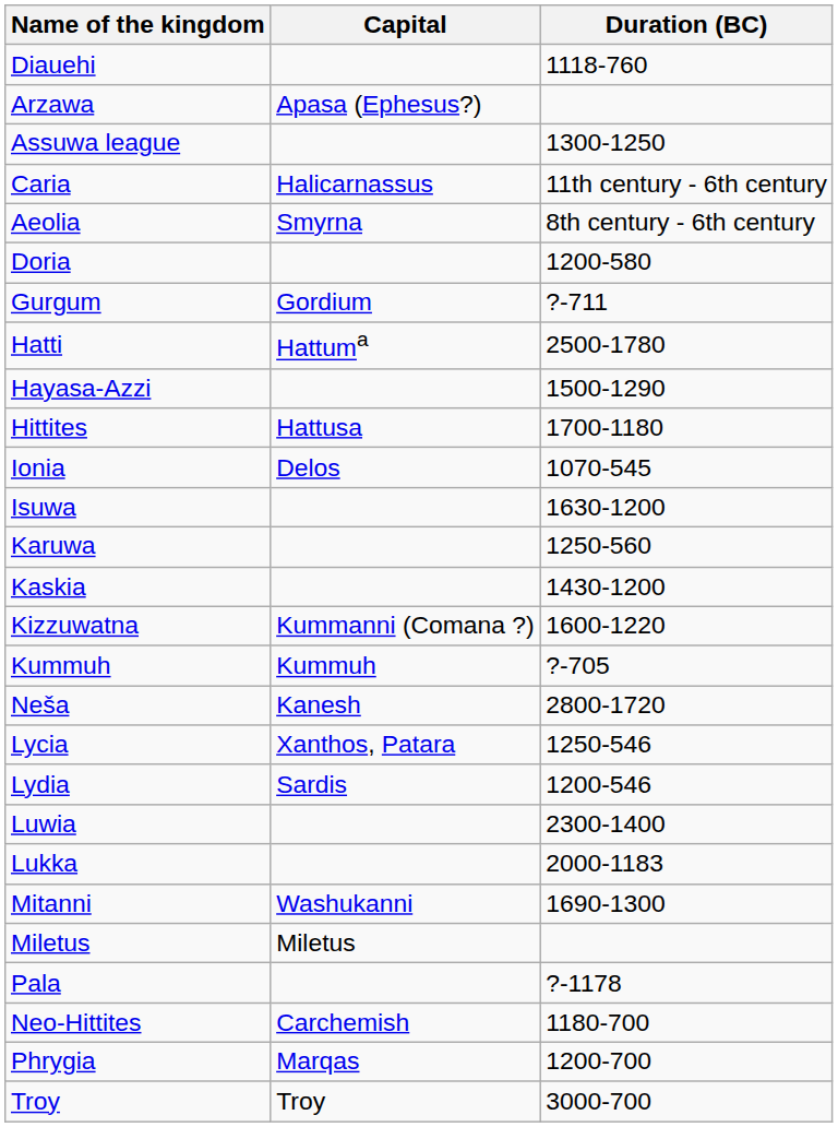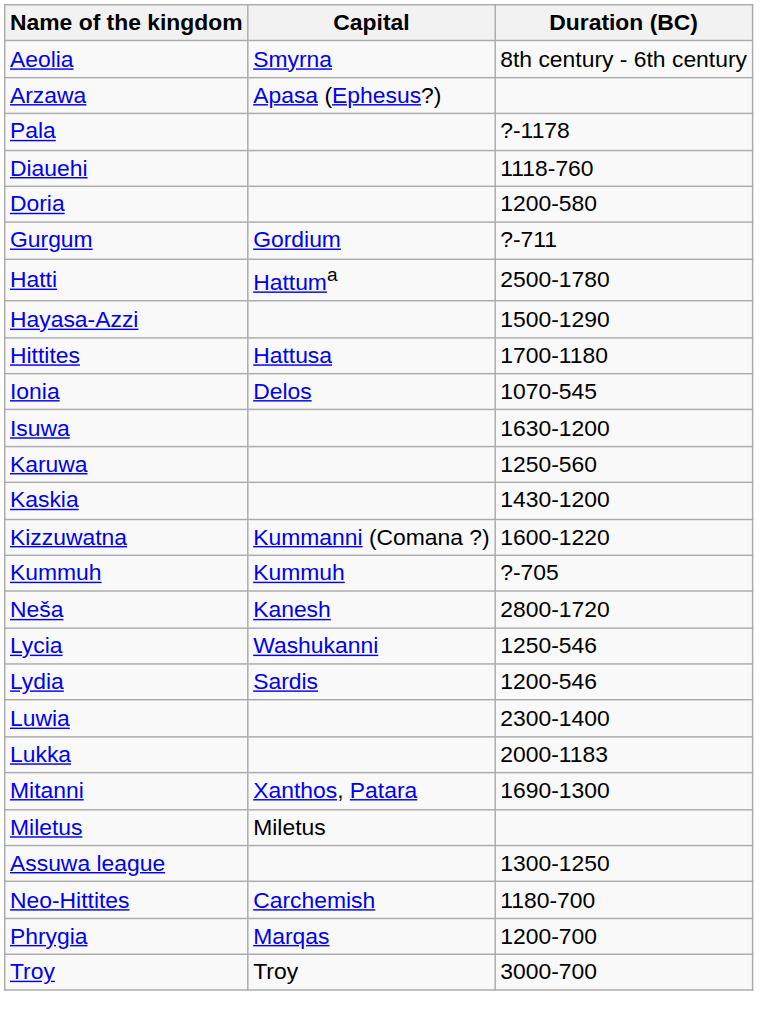rows swapped: Aeolia <-> Diauehi
rows swapped: Assuwa league <-> Pala
- row: Caria | Halicarnassus | 11th century - 6th century
Lycia | Capital: Xanthos, Patara -> Washukanni
Mitanni | Capital: Washukanni -> Xanthos, Patara
